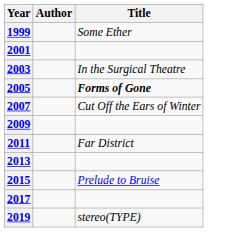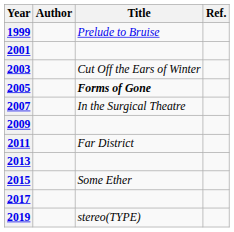+ column: Ref.
1999 | Title: Some Ether -> Prelude to Bruise
2003 | Title: In the Surgical Theatre -> Cut Off the Ears of Winter
2007 | Title: Cut Off the Ears of Winter -> In the Surgical Theatre
2015 | Title: Prelude to Bruise -> Some Ether
